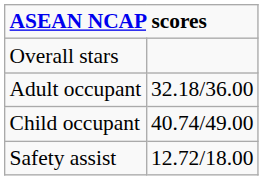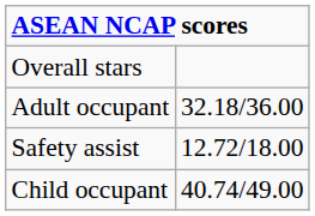rows swapped: Child occupant <-> Safety assist
